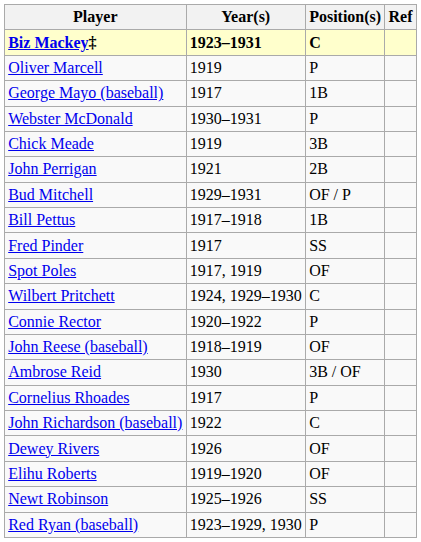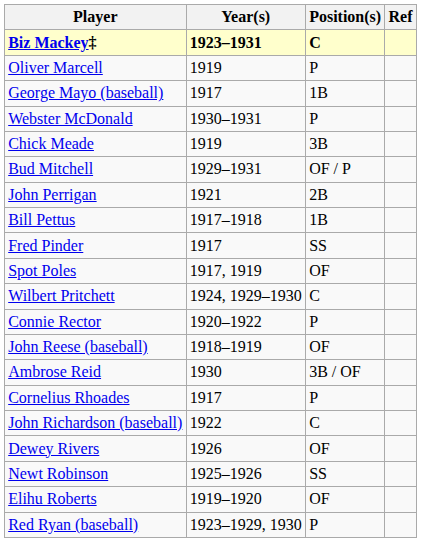rows swapped: Bud Mitchell <-> John Perrigan
rows swapped: Elihu Roberts <-> Newt Robinson
